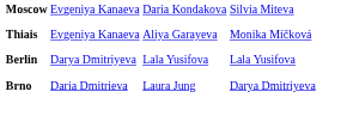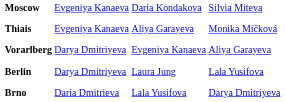+ row: Vorarlberg | Darya Dmitriyeva | Evgeniya Kanaeva | Aliya Garayeva
Berlin | column 3: Lala Yusifova -> Laura Jung
Brno | column 3: Laura Jung -> Lala Yusifova
